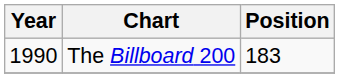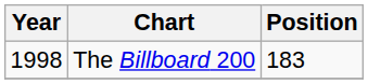The Billboard 200 | Year: 1990 -> 1998
